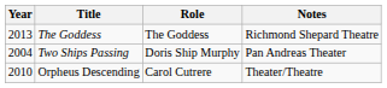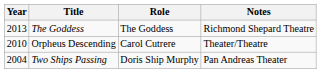rows swapped: Orpheus Descending <-> Two Ships Passing
